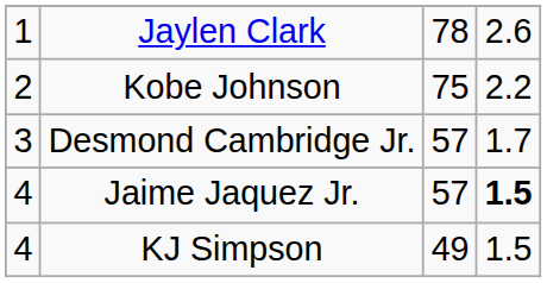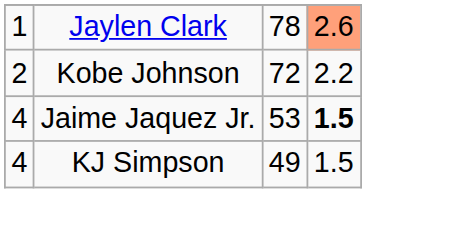Jaylen Clark | column 4: no background -> lightsalmon background
Kobe Johnson | column 3: 75 -> 72
- row: 3 | Desmond Cambridge Jr. | 57 | 1.7
Jaime Jaquez Jr. | column 3: 57 -> 53
